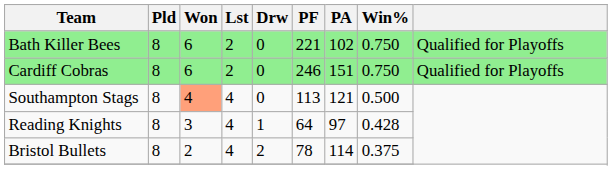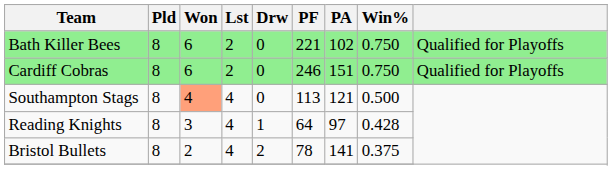Bristol Bullets | PA: 114 -> 141
